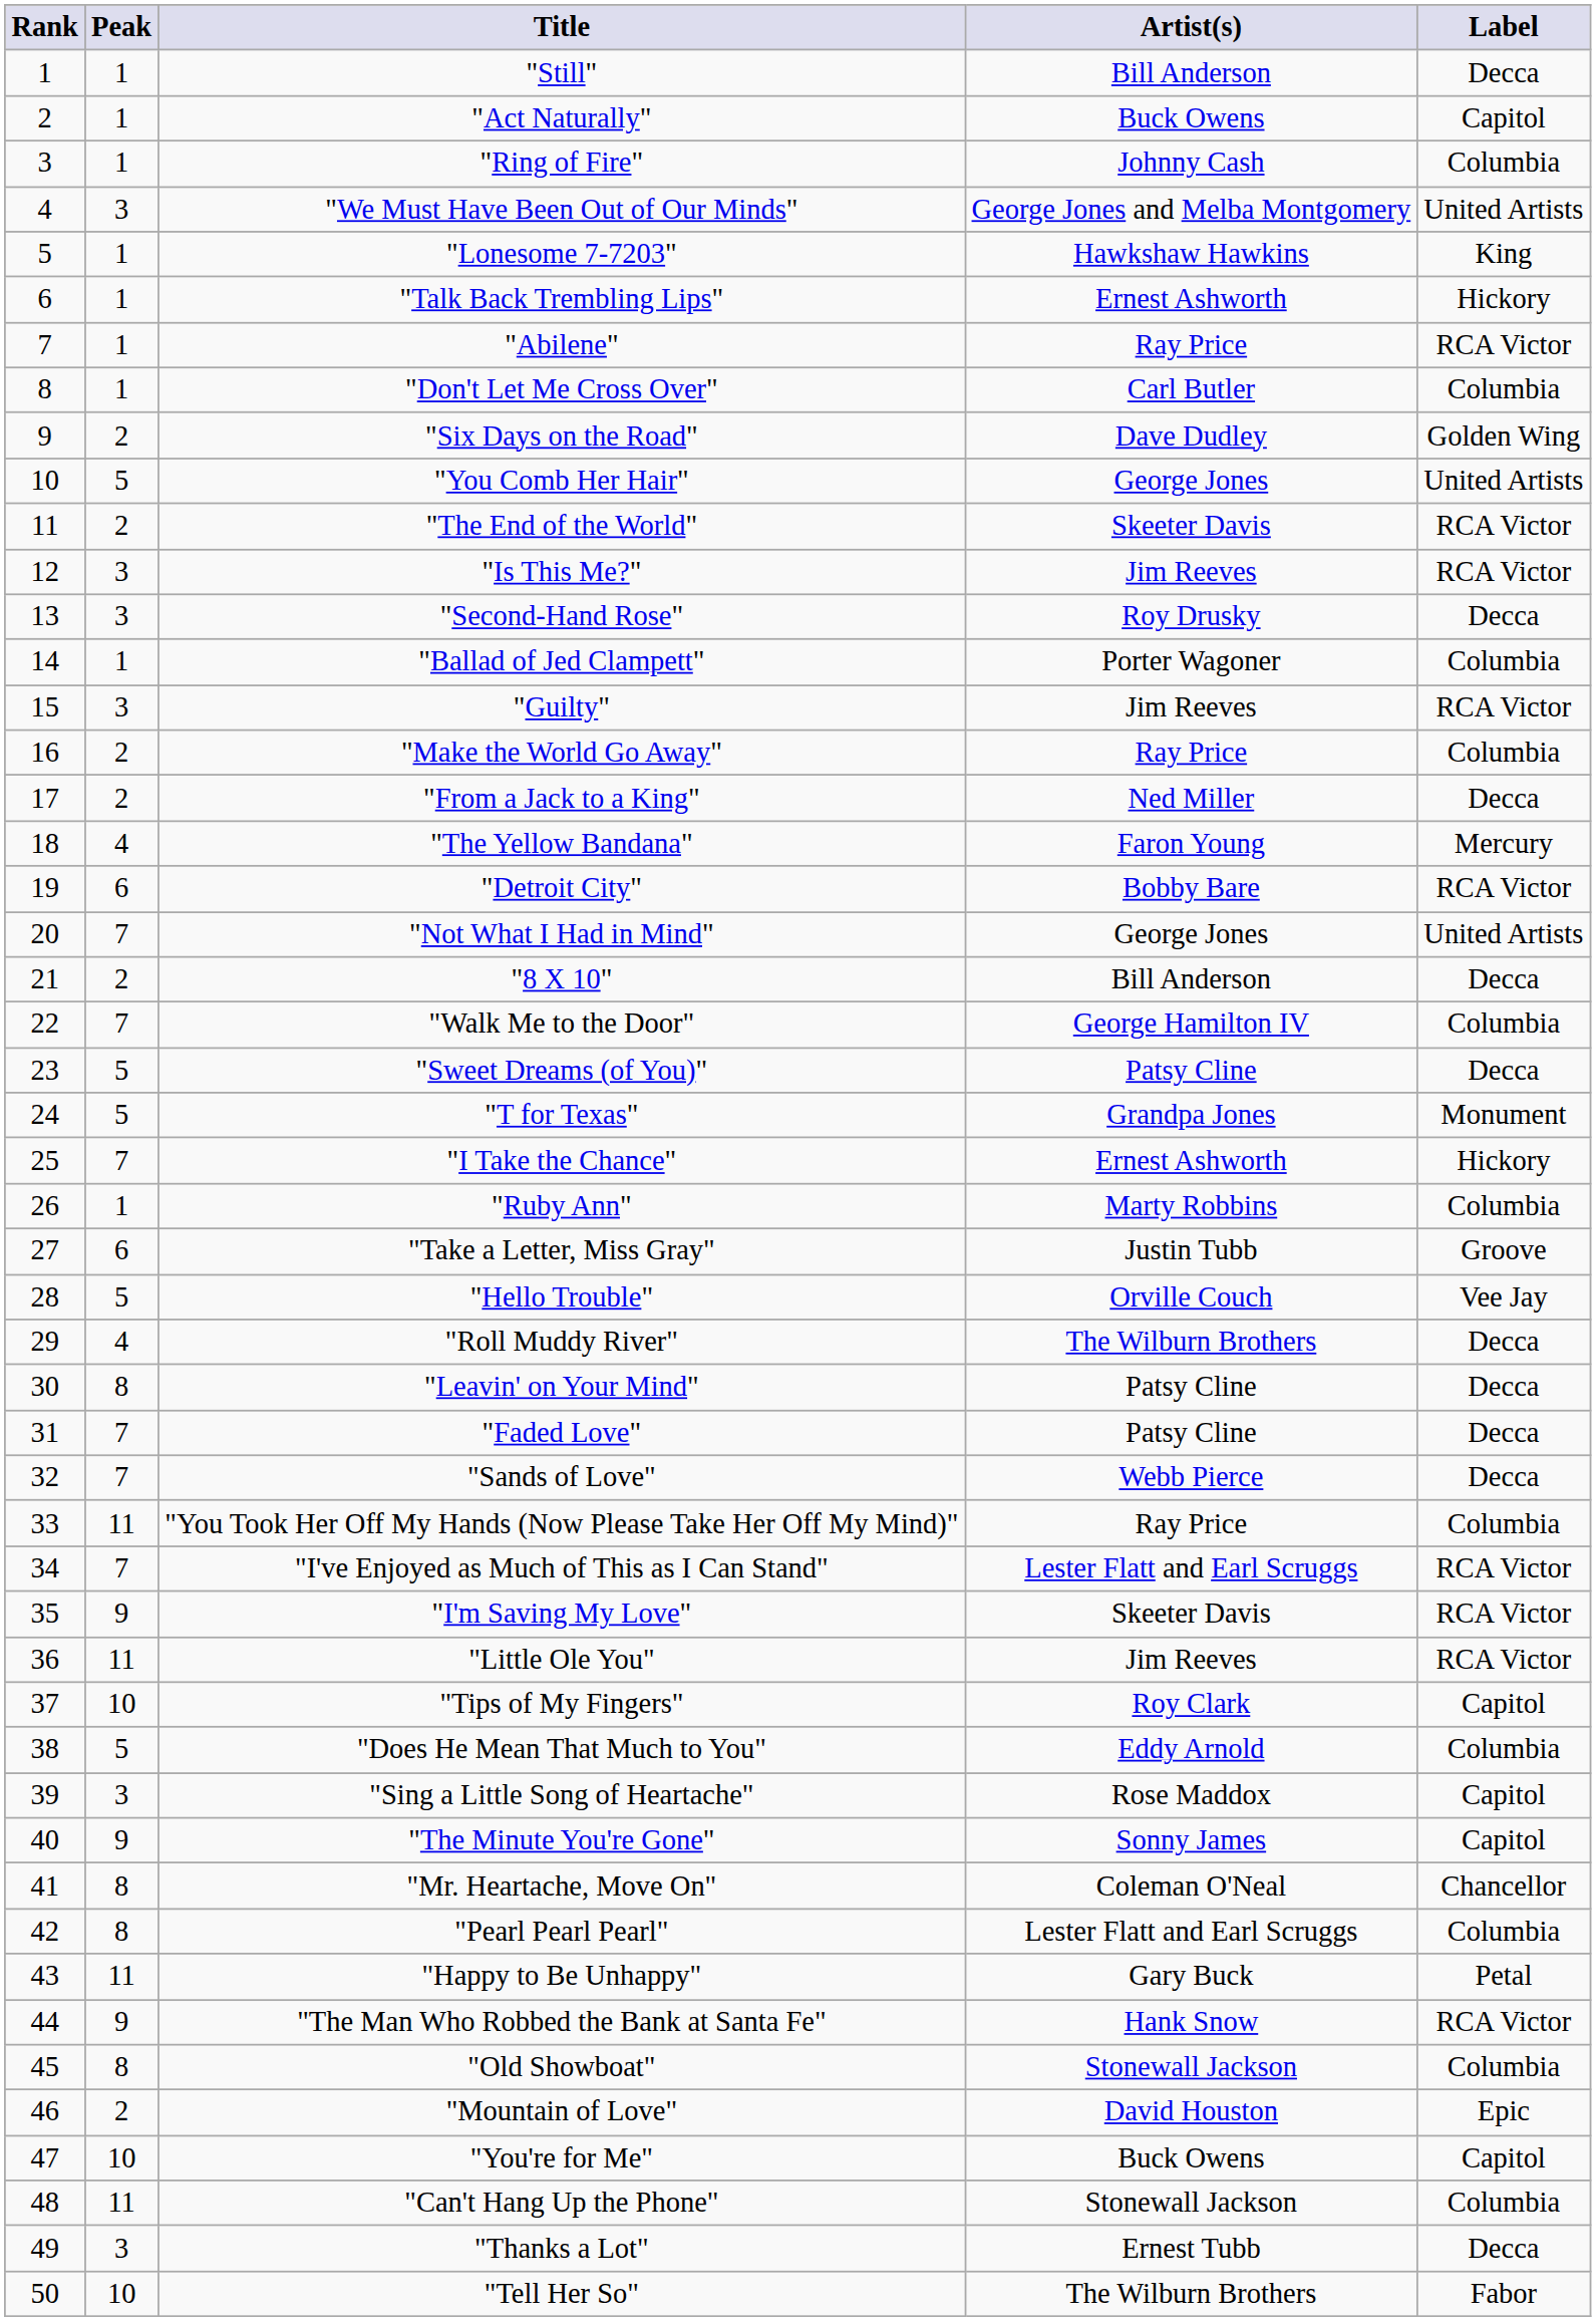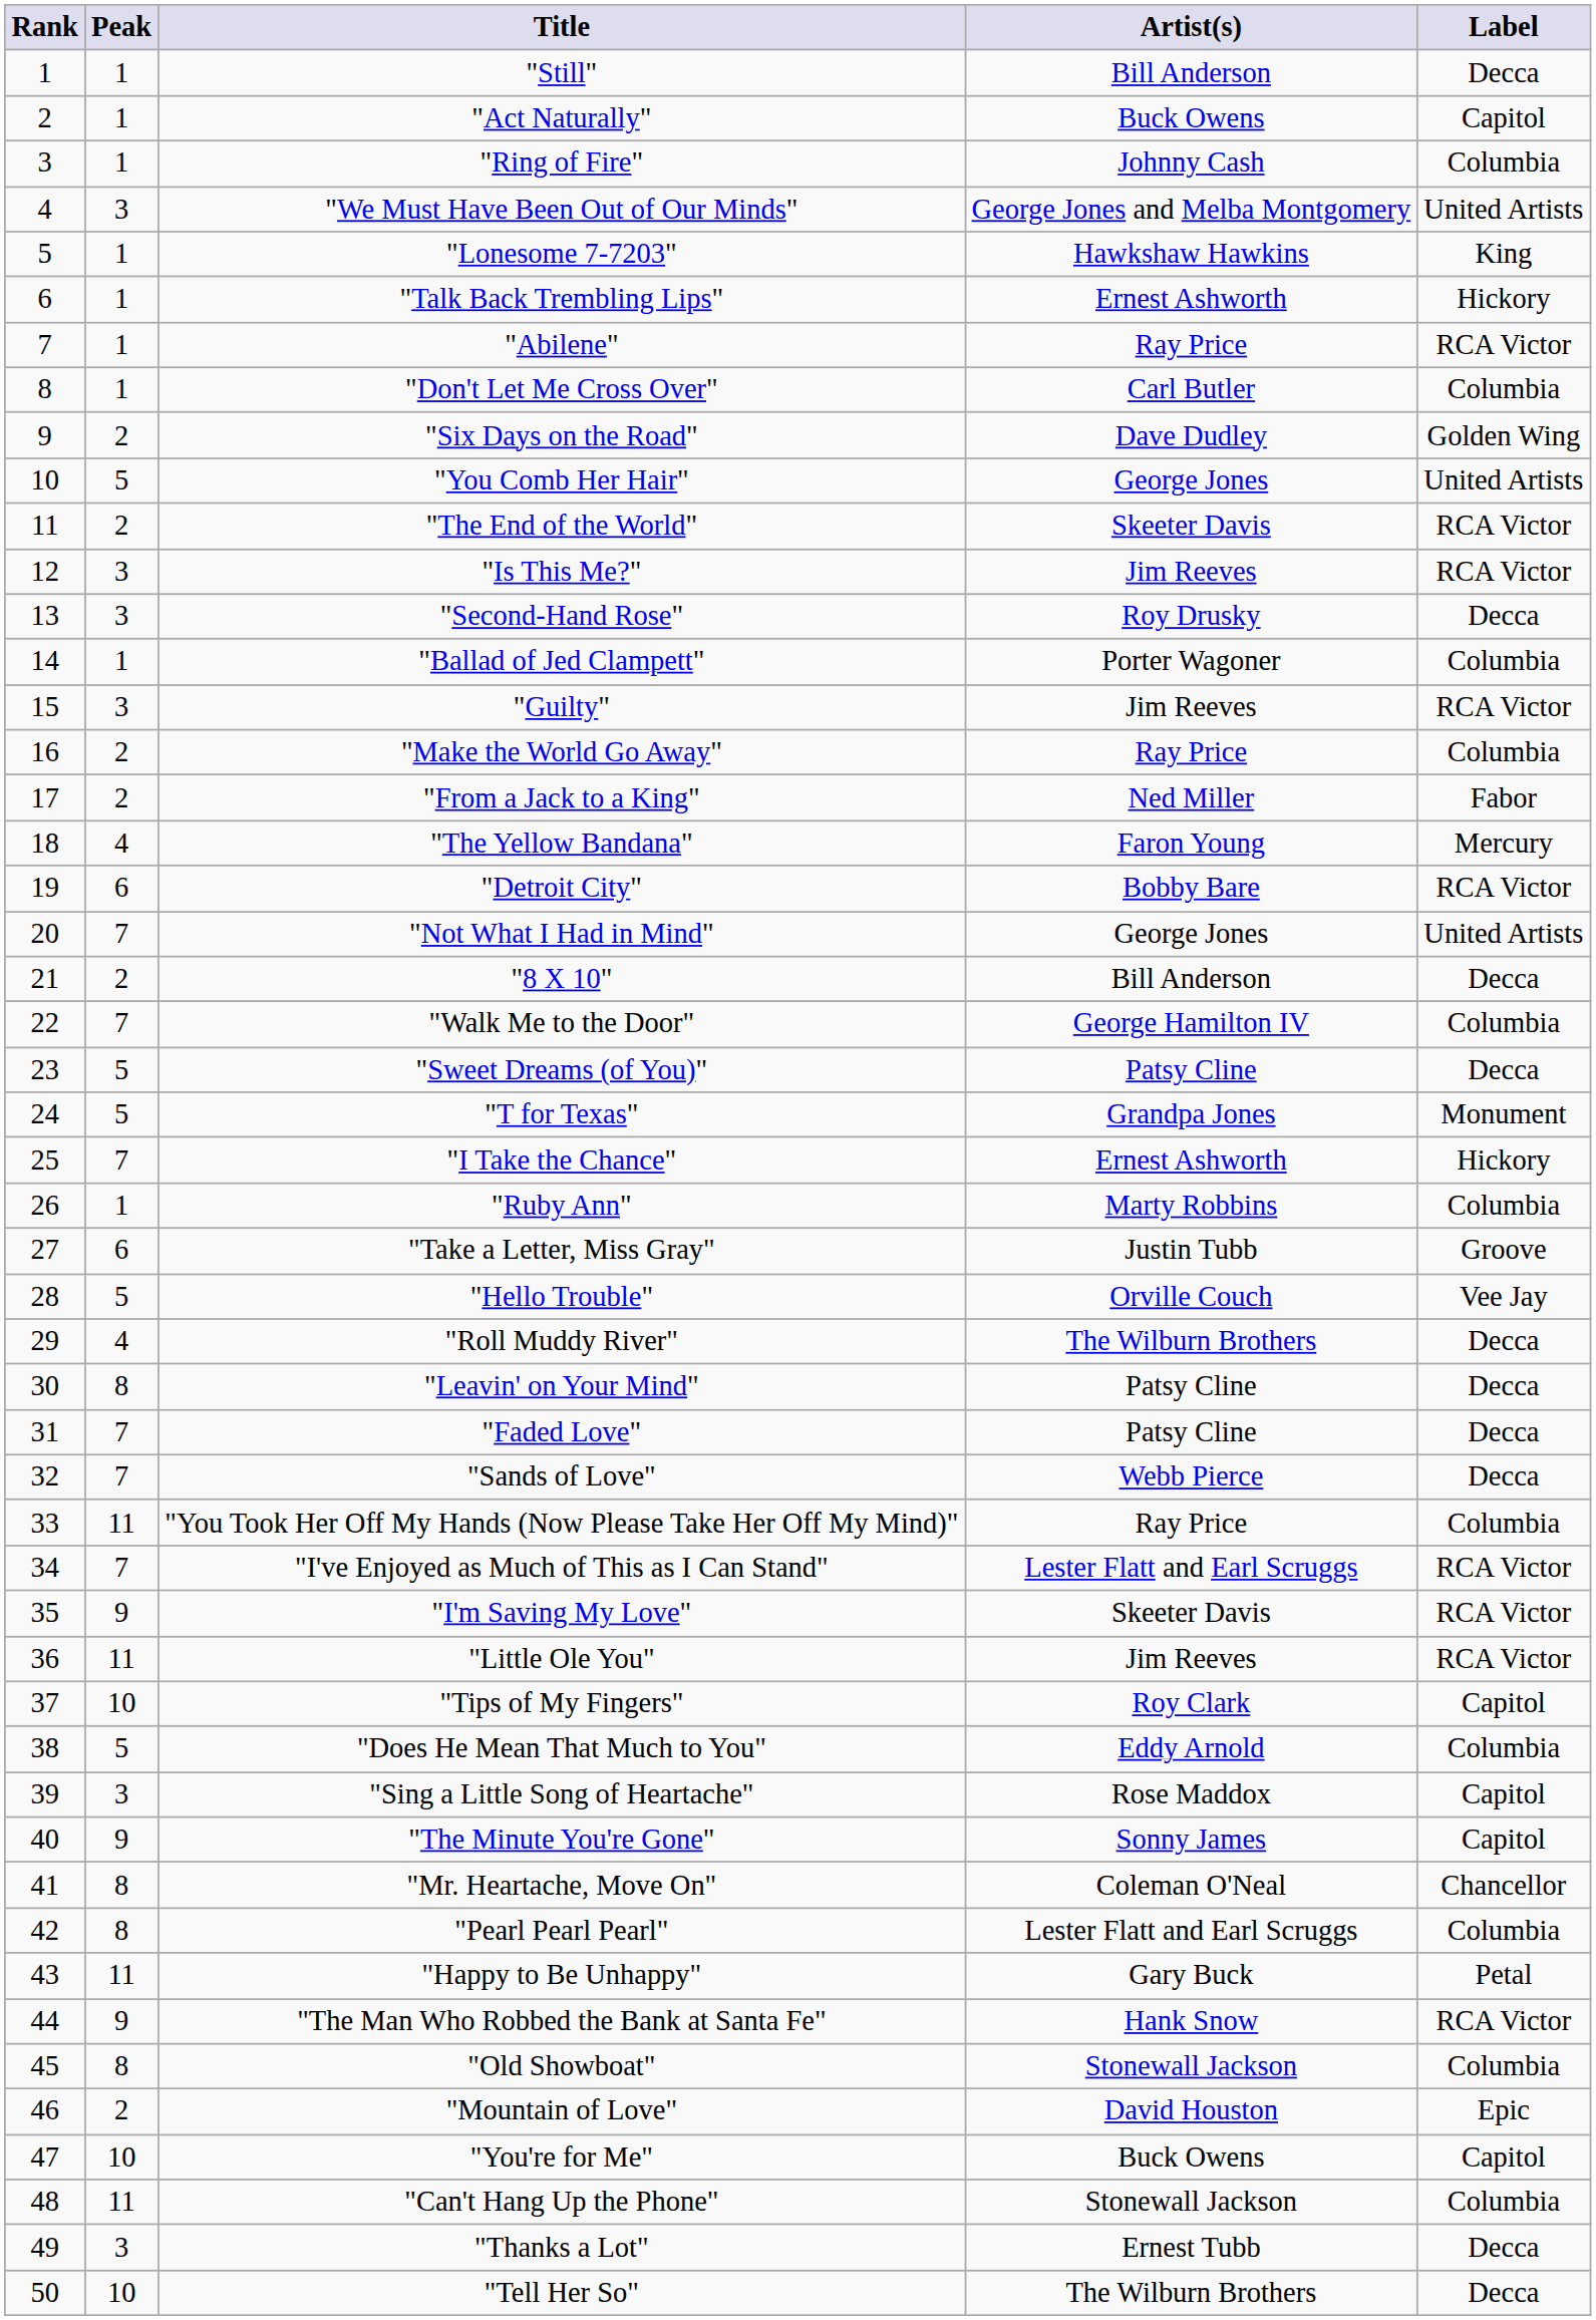"From a Jack to a King" | Label: Decca -> Fabor
"Tell Her So" | Label: Fabor -> Decca
